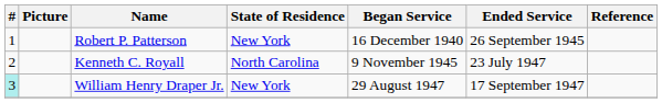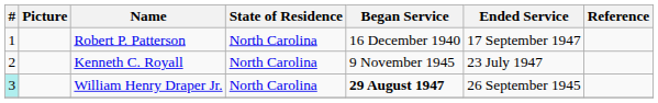Robert P. Patterson | State of Residence: New York -> North Carolina
Robert P. Patterson | Ended Service: 26 September 1945 -> 17 September 1947
William Henry Draper Jr. | State of Residence: New York -> North Carolina
William Henry Draper Jr. | Began Service: normal -> bold
William Henry Draper Jr. | Ended Service: 17 September 1947 -> 26 September 1945
